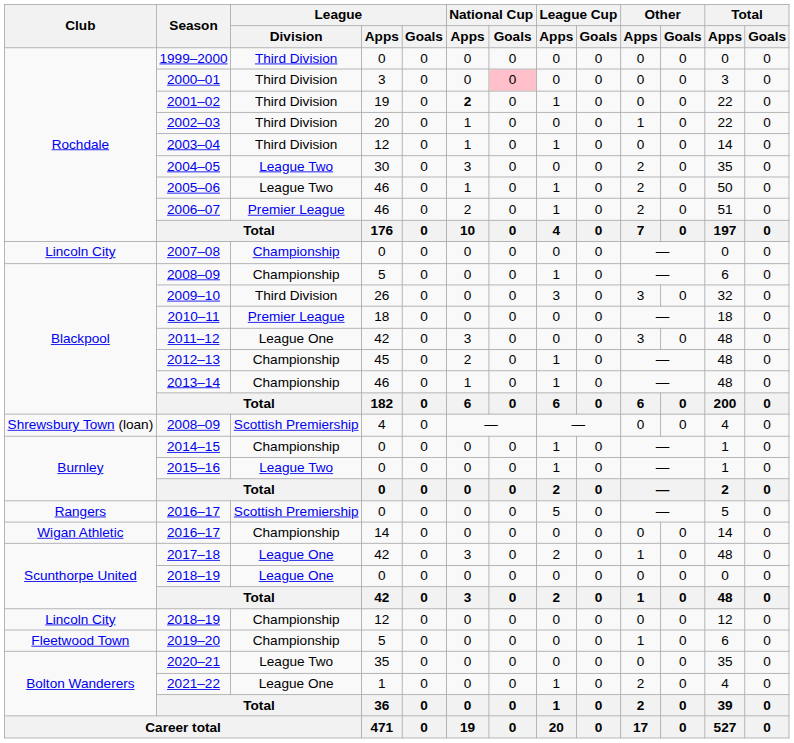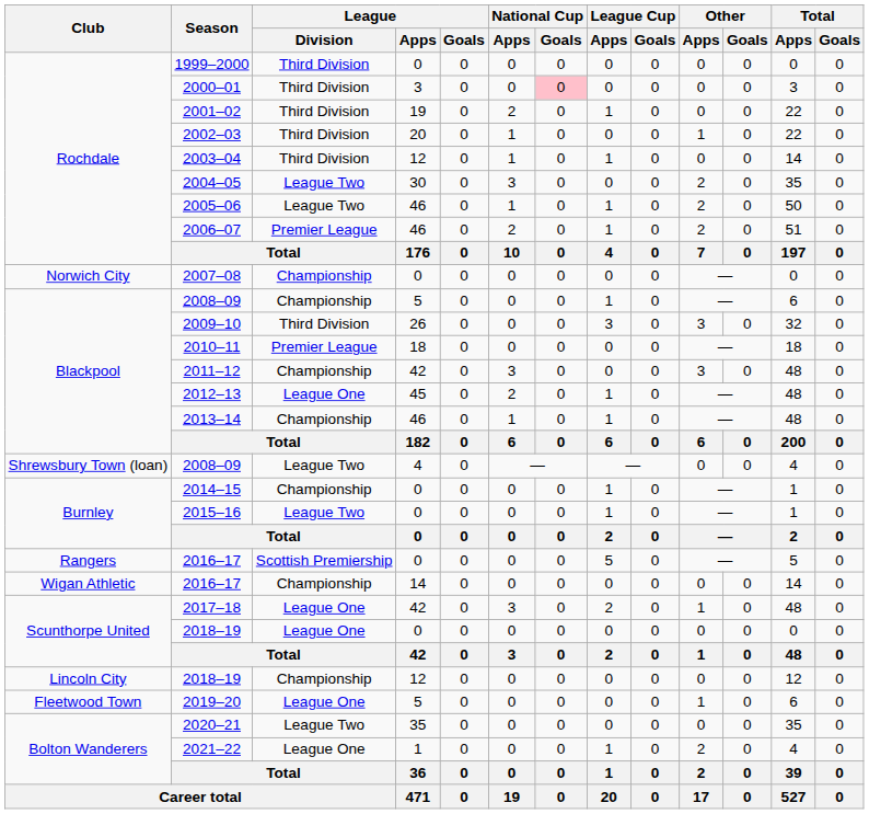2001–02 | National Cup / Apps: bold -> normal
2007–08 | Club: Lincoln City -> Norwich City
2011–12 | League / Division: League One -> Championship
2012–13 | League / Division: Championship -> League One
2008–09 / 4 | League / Division: Scottish Premiership -> League Two
2019–20 | League / Division: Championship -> League One
